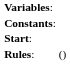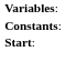- row: Rules: | ()
